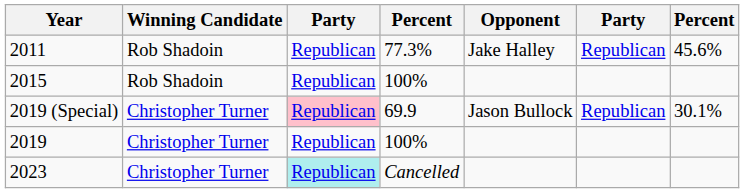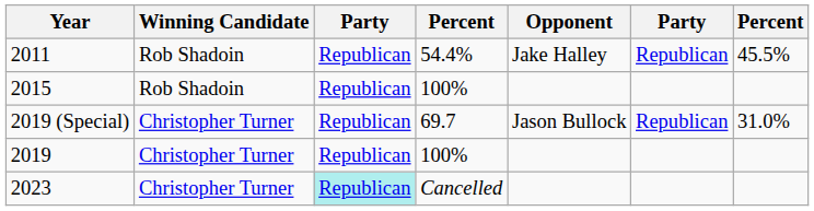2011 | column 4: 77.3% -> 54.4%
2011 | column 7: 45.6% -> 45.5%
2019 (Special) | column 3: pink background -> no background
2019 (Special) | column 4: 69.9 -> 69.7
2019 (Special) | column 7: 30.1% -> 31.0%
